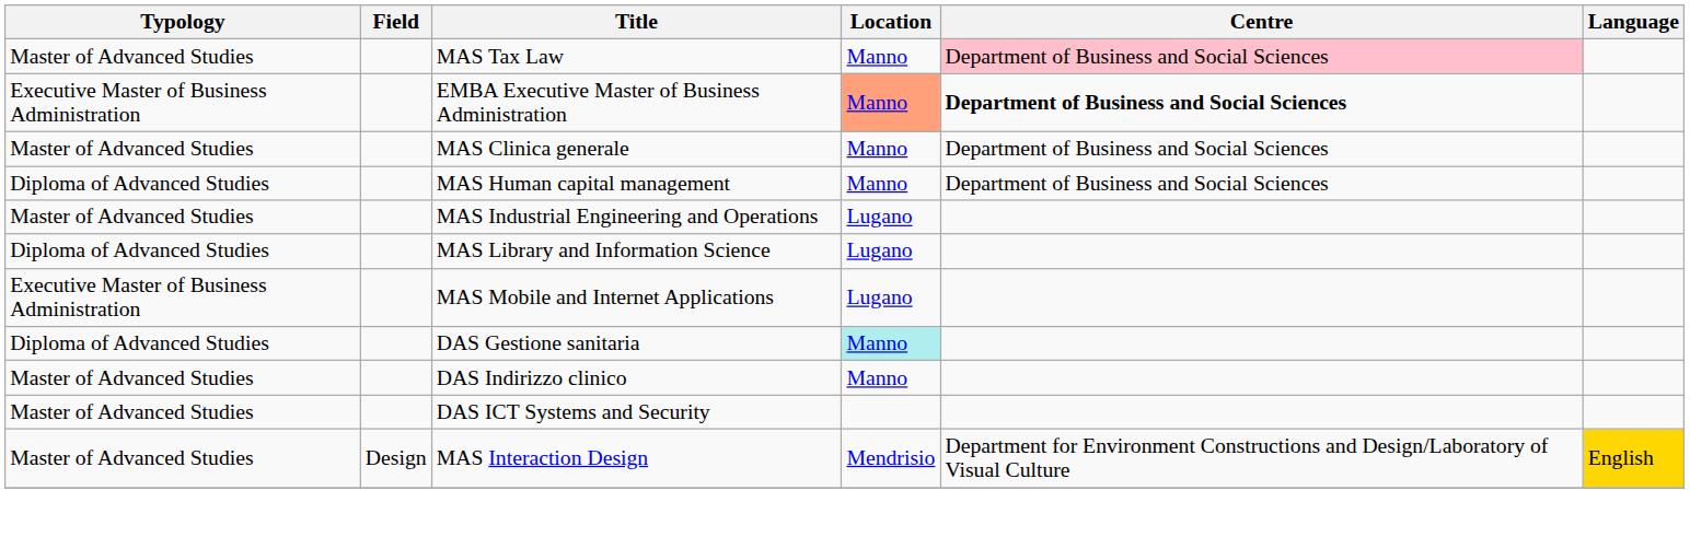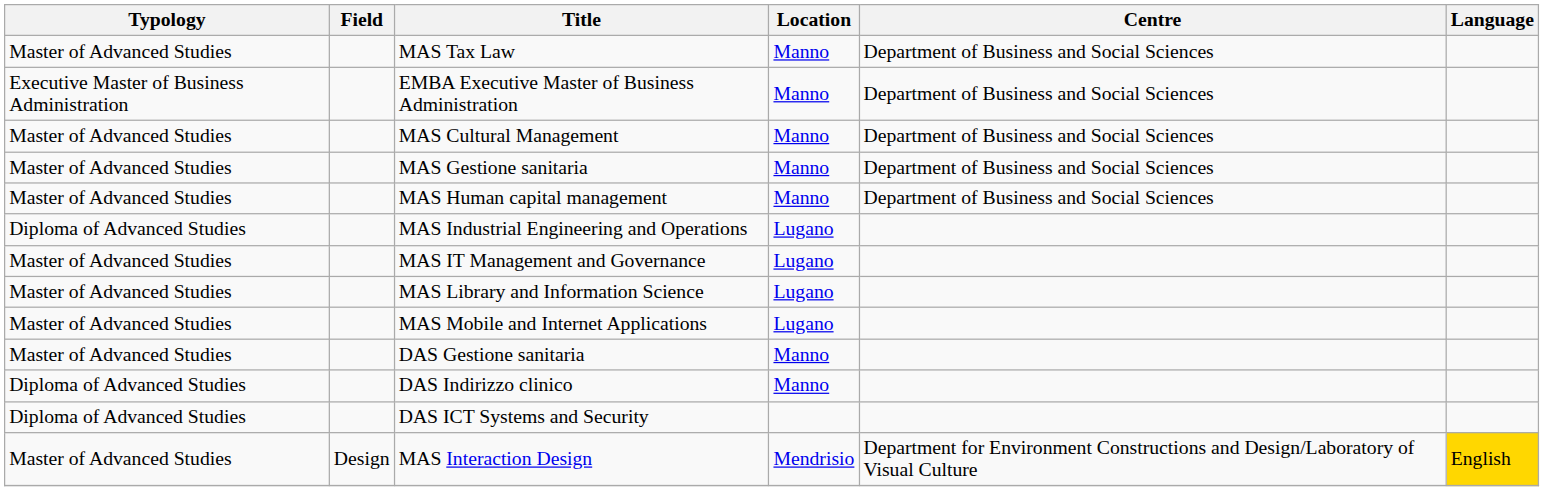MAS Tax Law | Centre: pink background -> no background
EMBA Executive Master of Business Administration | Location: lightsalmon background -> no background
EMBA Executive Master of Business Administration | Centre: bold -> normal
- row: Master of Advanced Studies | MAS Clinica generale | Manno | Department of Business and Social Sciences
+ row: Master of Advanced Studies | MAS Cultural Management | Manno | Department of Business and Social Sciences
+ row: Master of Advanced Studies | MAS Gestione sanitaria | Manno | Department of Business and Social Sciences
MAS Human capital management | Typology: Diploma of Advanced Studies -> Master of Advanced Studies
MAS Industrial Engineering and Operations | Typology: Master of Advanced Studies -> Diploma of Advanced Studies
+ row: Master of Advanced Studies | MAS IT Management and Governance | Lugano
MAS Library and Information Science | Typology: Diploma of Advanced Studies -> Master of Advanced Studies
MAS Mobile and Internet Applications | Typology: Executive Master of Business Administration -> Master of Advanced Studies
DAS Gestione sanitaria | Typology: Diploma of Advanced Studies -> Master of Advanced Studies
DAS Gestione sanitaria | Location: paleturquoise background -> no background
DAS Indirizzo clinico | Typology: Master of Advanced Studies -> Diploma of Advanced Studies
DAS ICT Systems and Security | Typology: Master of Advanced Studies -> Diploma of Advanced Studies
